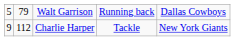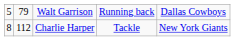Charlie Harper | column 1: 9 -> 8
